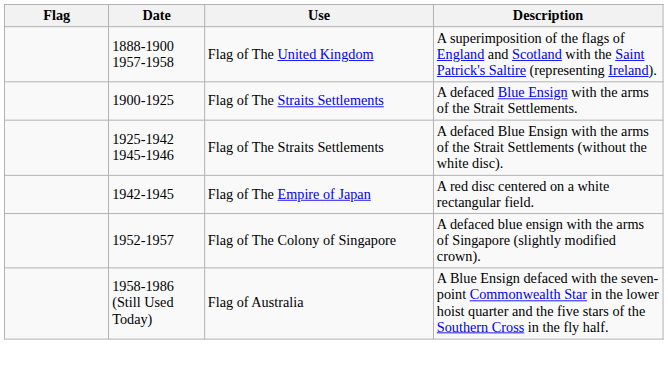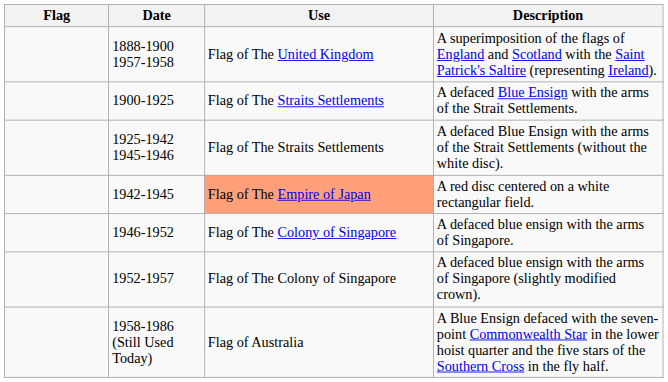A red disc centered on a white rectangular field. | Use: no background -> lightsalmon background
+ row: 1946-1952 | Flag of The Colony of Singapore | A defaced blue ensign with the arms of Singapore.
